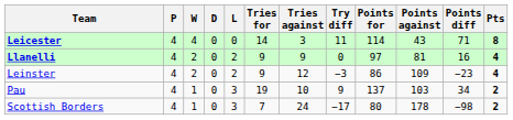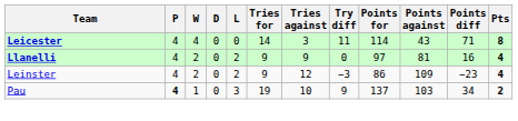Pau | P: normal -> bold
- row: Scottish Borders | 4 | 1 | 0 | 3 | 7 | 24 | −17 | 80 | 178 | −98 | 2
